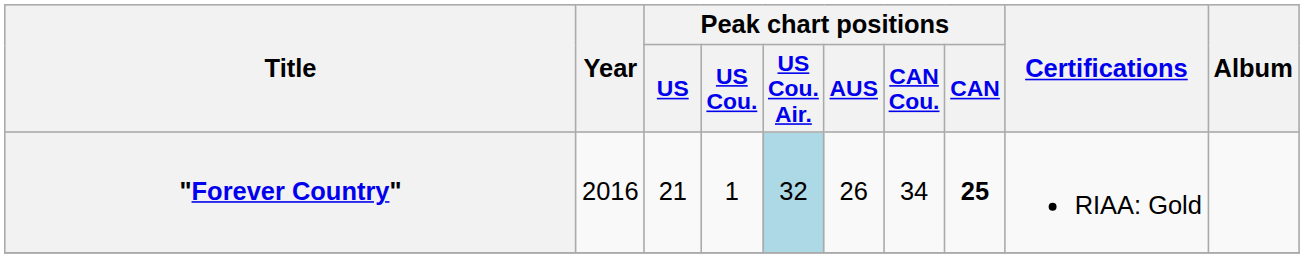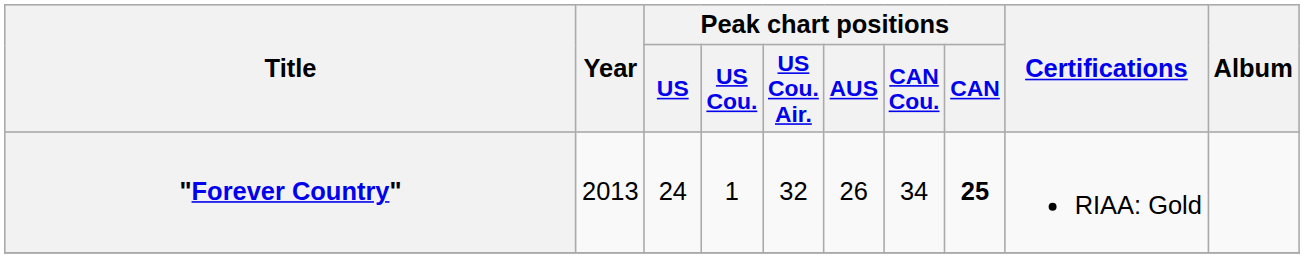"Forever Country" | Year: 2016 -> 2013
"Forever Country" | Peak chart positions / US: 21 -> 24
"Forever Country" | Peak chart positions / US Cou. Air.: lightblue background -> no background
